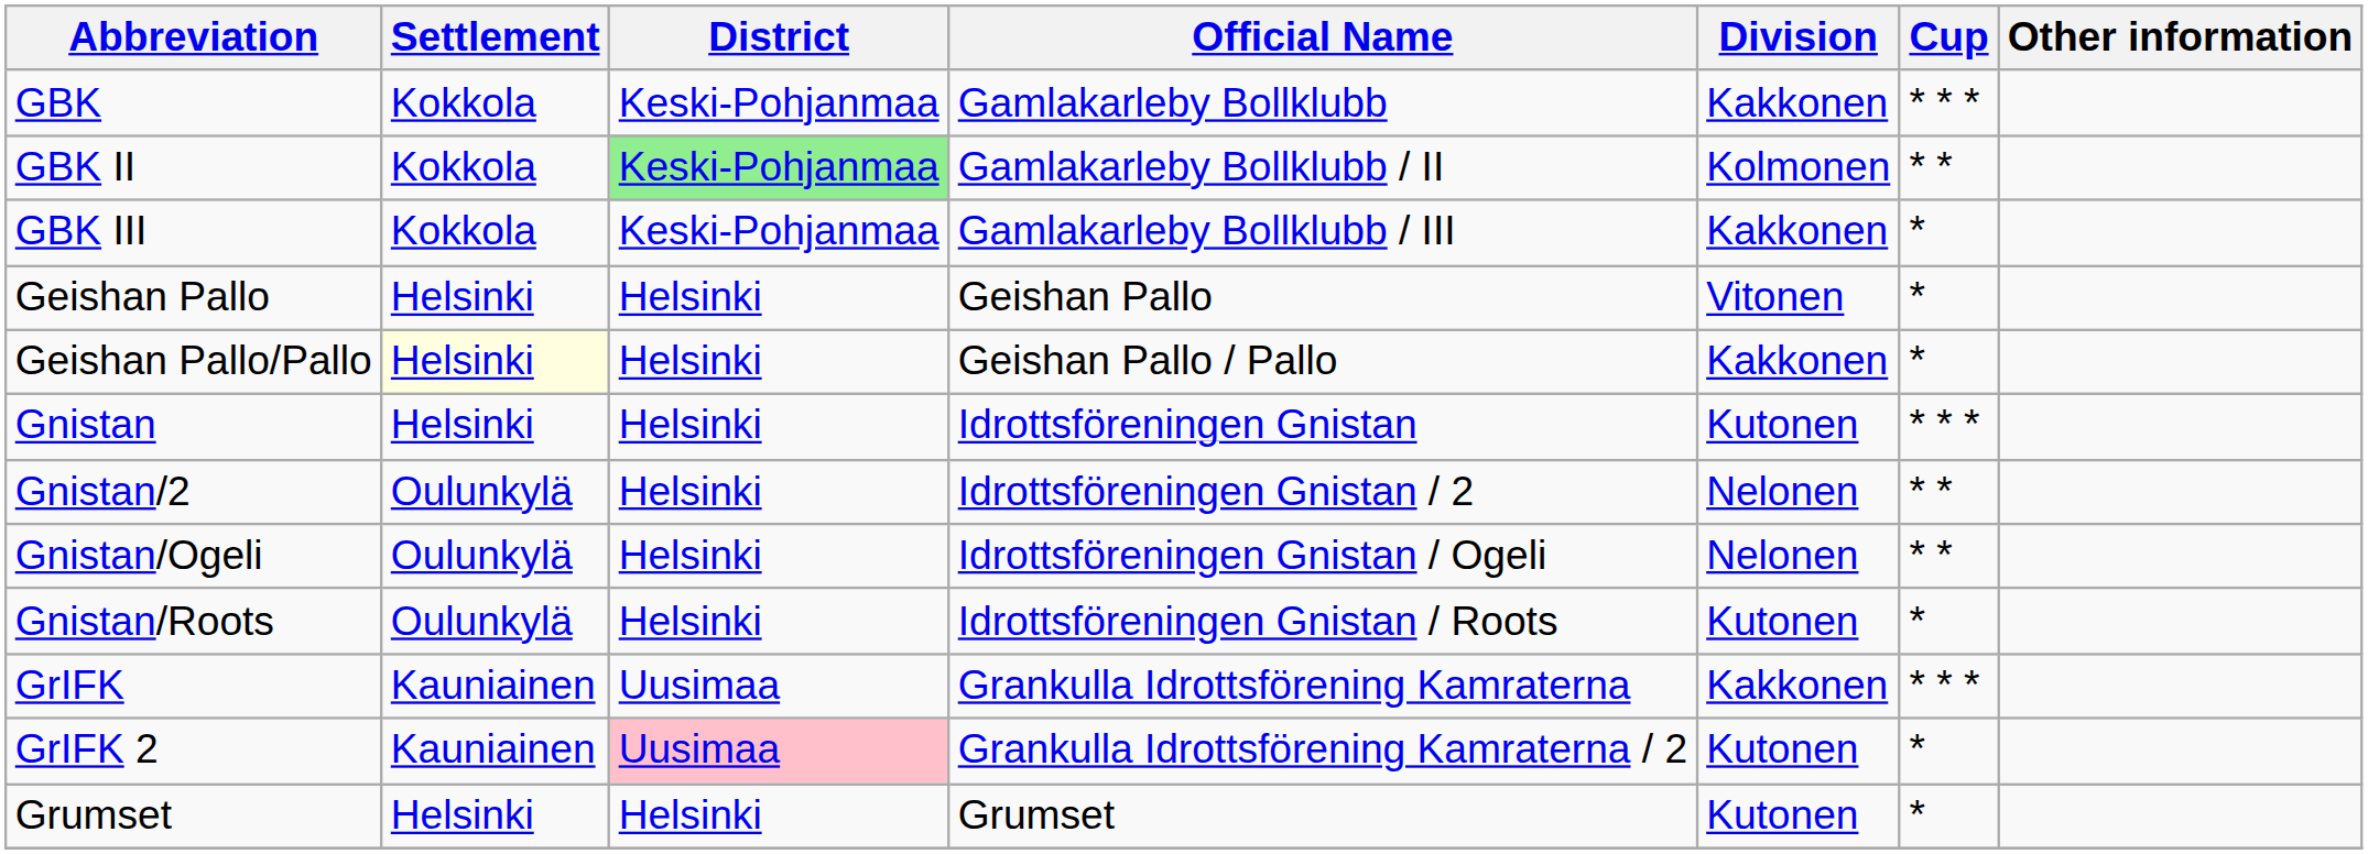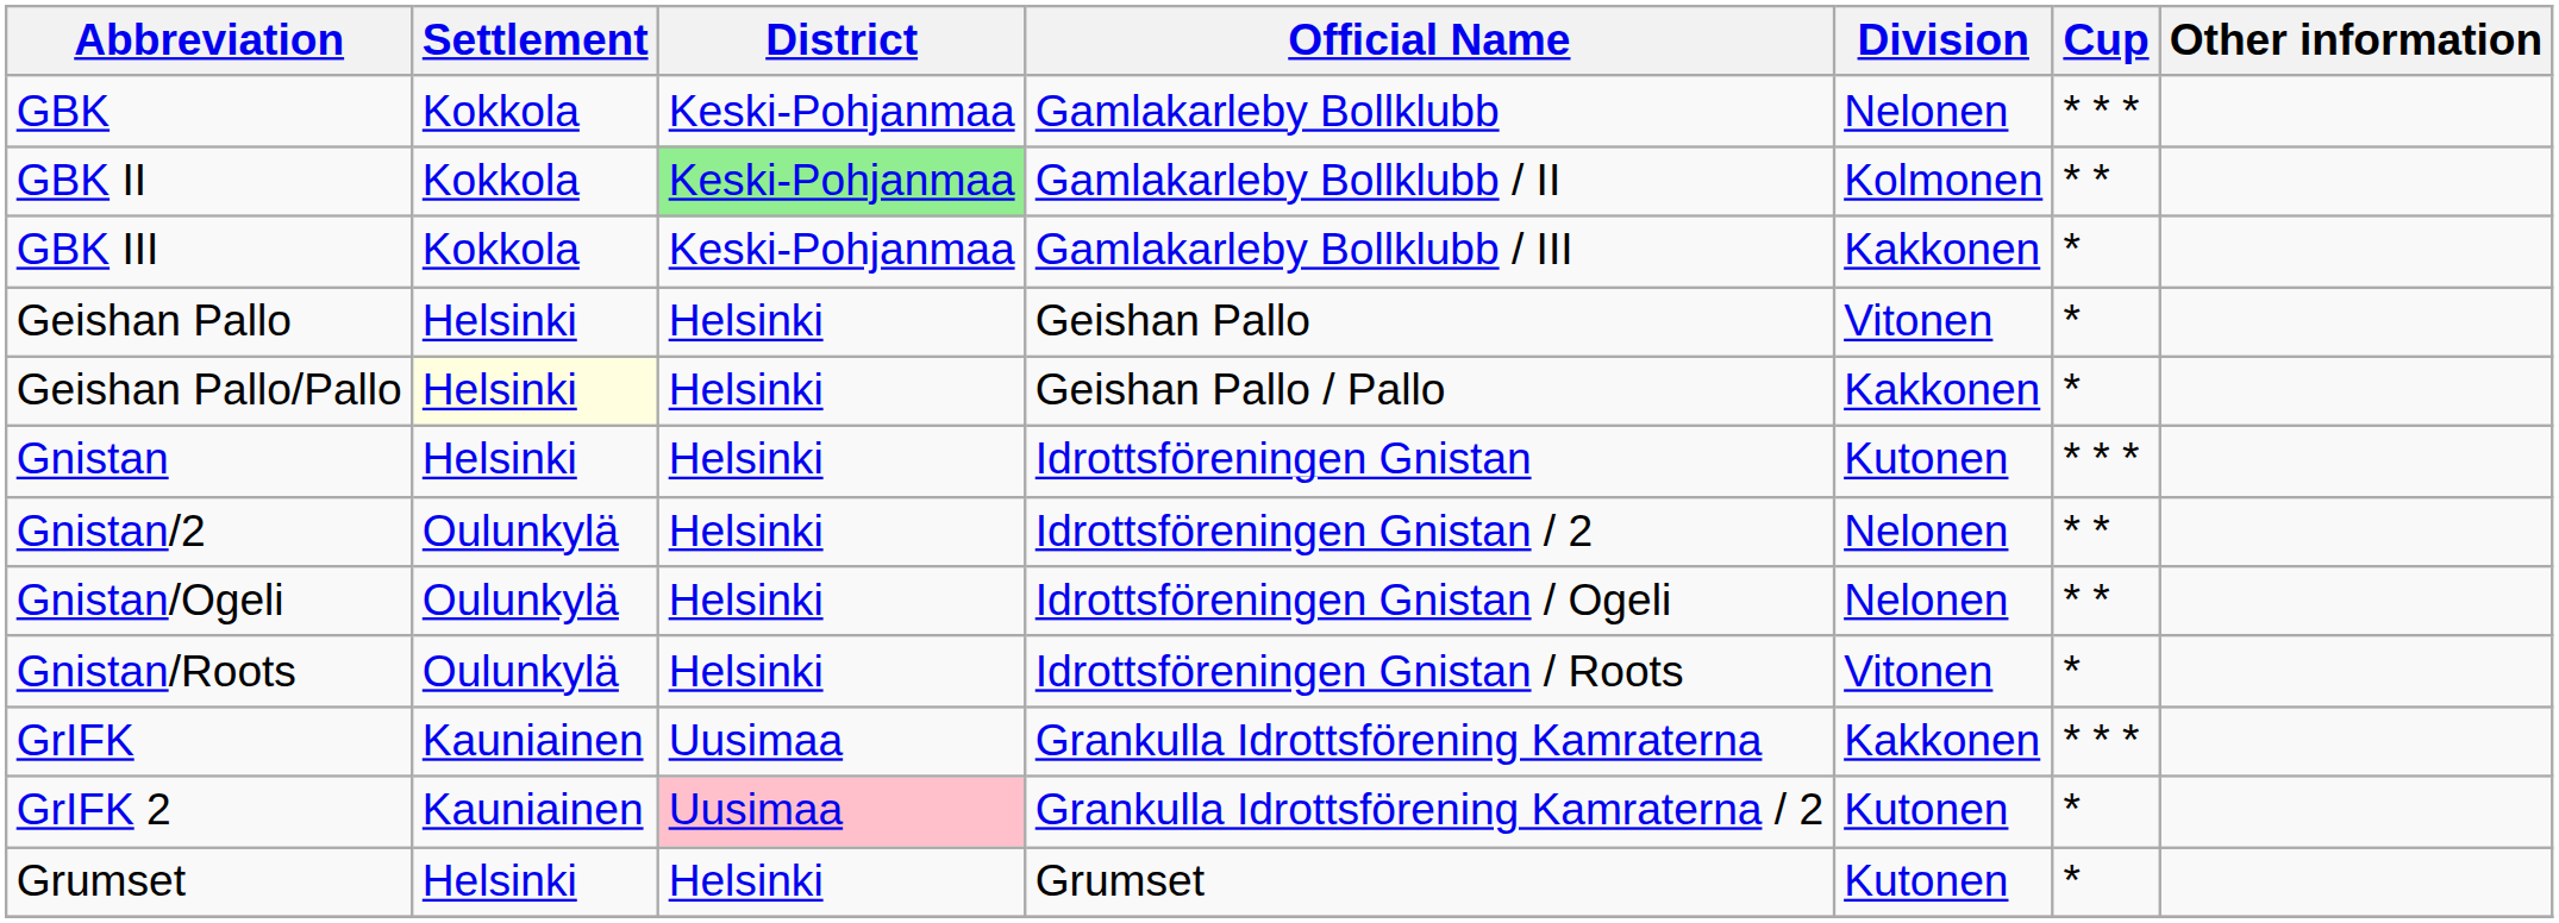GBK | Division: Kakkonen -> Nelonen
Gnistan/Roots | Division: Kutonen -> Vitonen
